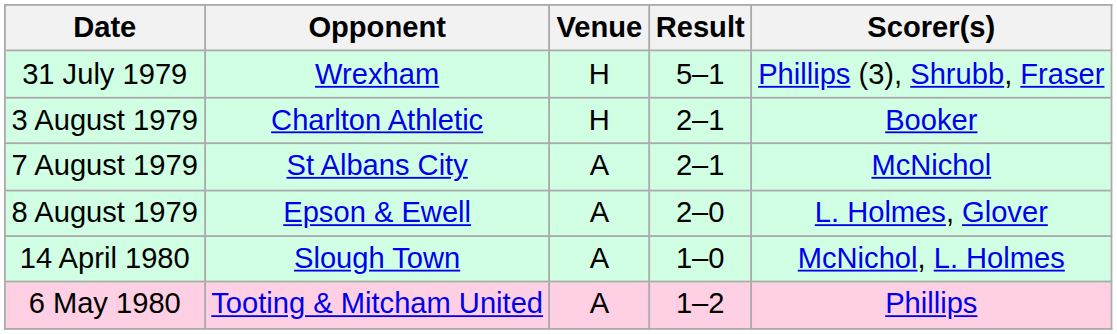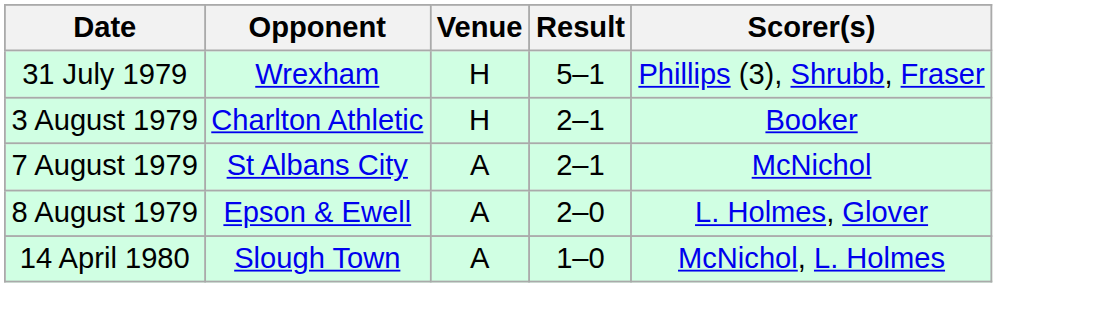- row: 6 May 1980 | Tooting & Mitcham United | A | 1–2 | Phillips
